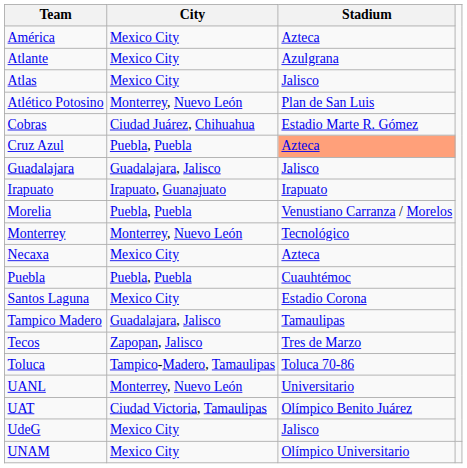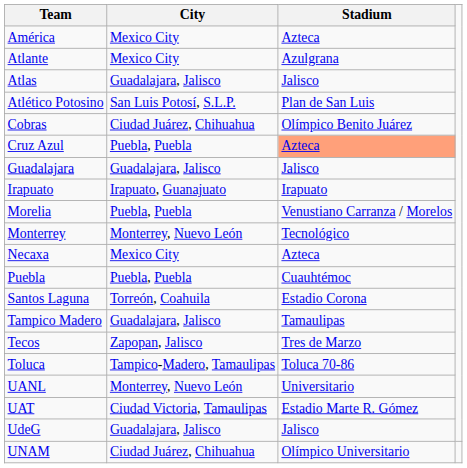Atlas | City: Mexico City -> Guadalajara, Jalisco
Atlético Potosino | City: Monterrey, Nuevo León -> San Luis Potosí, S.L.P.
Cobras | Stadium: Estadio Marte R. Gómez -> Olímpico Benito Juárez
Santos Laguna | City: Mexico City -> Torreón, Coahuila
UAT | Stadium: Olímpico Benito Juárez -> Estadio Marte R. Gómez
UdeG | City: Mexico City -> Guadalajara, Jalisco
UNAM | City: Mexico City -> Ciudad Juárez, Chihuahua
